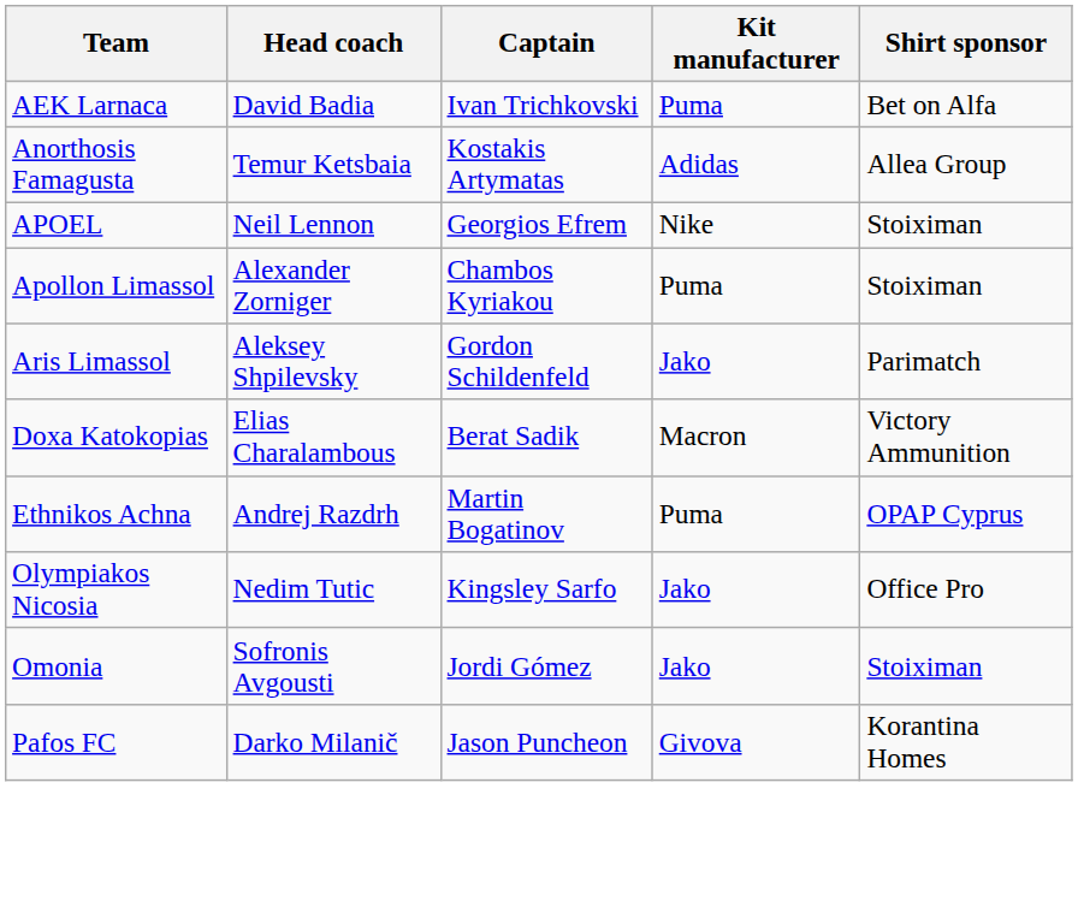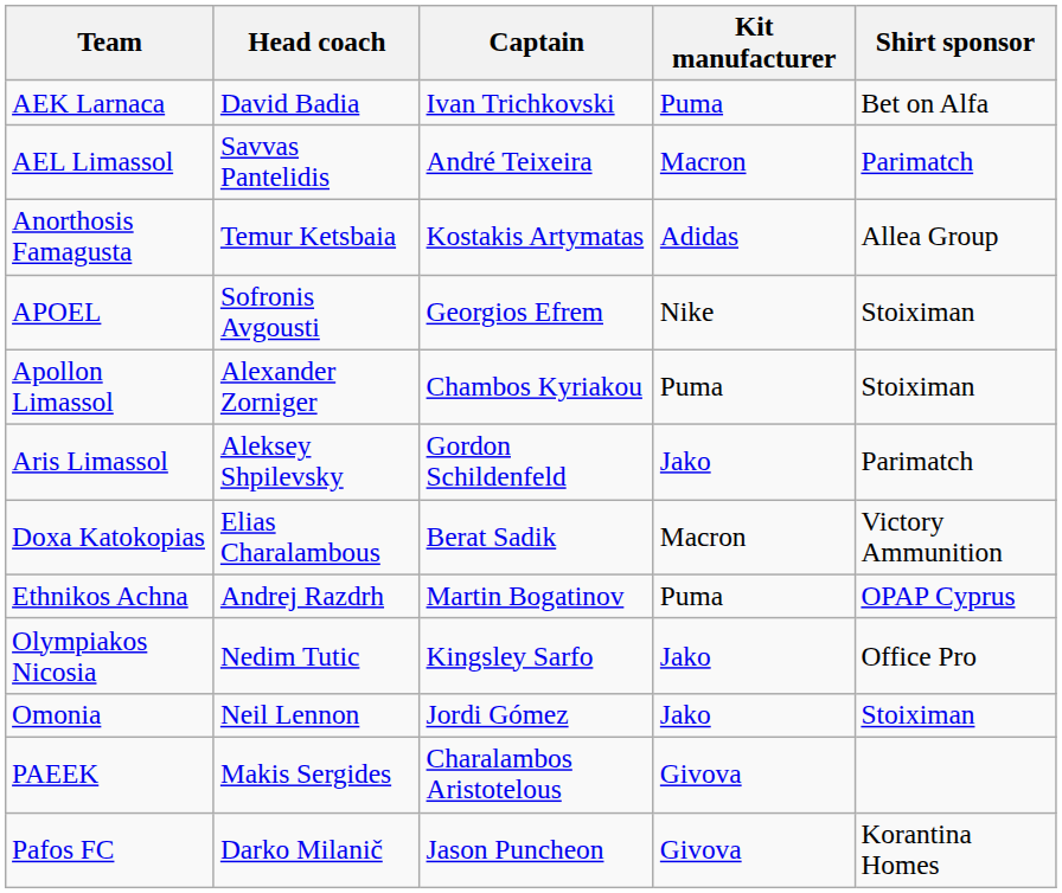+ row: AEL Limassol | Savvas Pantelidis | André Teixeira | Macron | Parimatch
APOEL | Head coach: Neil Lennon -> Sofronis Avgousti
Omonia | Head coach: Sofronis Avgousti -> Neil Lennon
+ row: PAEEK | Makis Sergides | Charalambos Aristotelous | Givova
